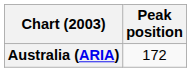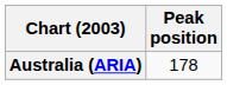Australia (ARIA) | Peak position: 172 -> 178
